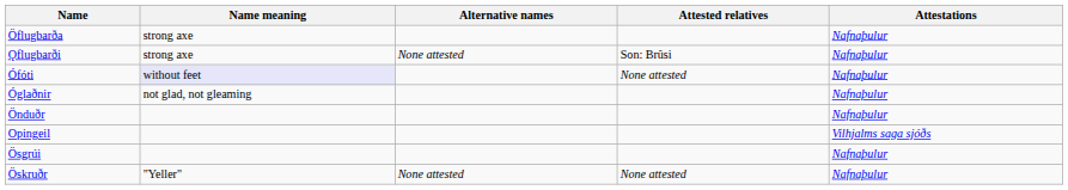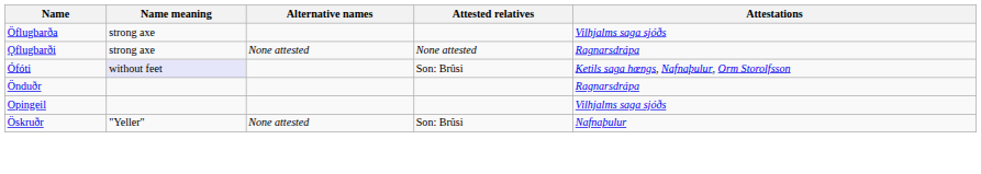Öflugbarða | Attestations: Nafnaþulur -> Vilhjalms saga sjóðs
Ǫflugbarði | Attested relatives: Son: Brûsi -> None attested
Ǫflugbarði | Attestations: Nafnaþulur -> Ragnarsdrápa
Ófóti | Attested relatives: None attested -> Son: Brûsi
Ófóti | Attestations: Nafnaþulur -> Ketils saga hœngs, Nafnaþulur, Orm Storolfsson
- row: Óglaðnir | not glad, not gleaming | Nafnaþulur
Önduðr | Attestations: Nafnaþulur -> Ragnarsdrápa
- row: Ösgrúi | Nafnaþulur
Öskruðr | Attested relatives: None attested -> Son: Brûsi
